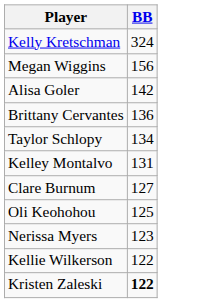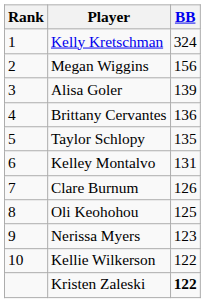+ column: Rank | 1 | 2 | 3 | 4 | 5 | 6 | 7 | 8 | 9 | 10
Alisa Goler | BB: 142 -> 139
Taylor Schlopy | BB: 134 -> 135
Clare Burnum | BB: 127 -> 126
